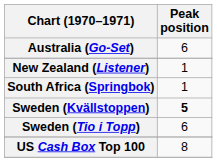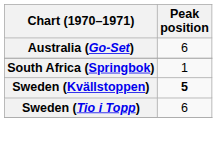- row: New Zealand (Listener) | 1
- row: US Cash Box Top 100 | 8
